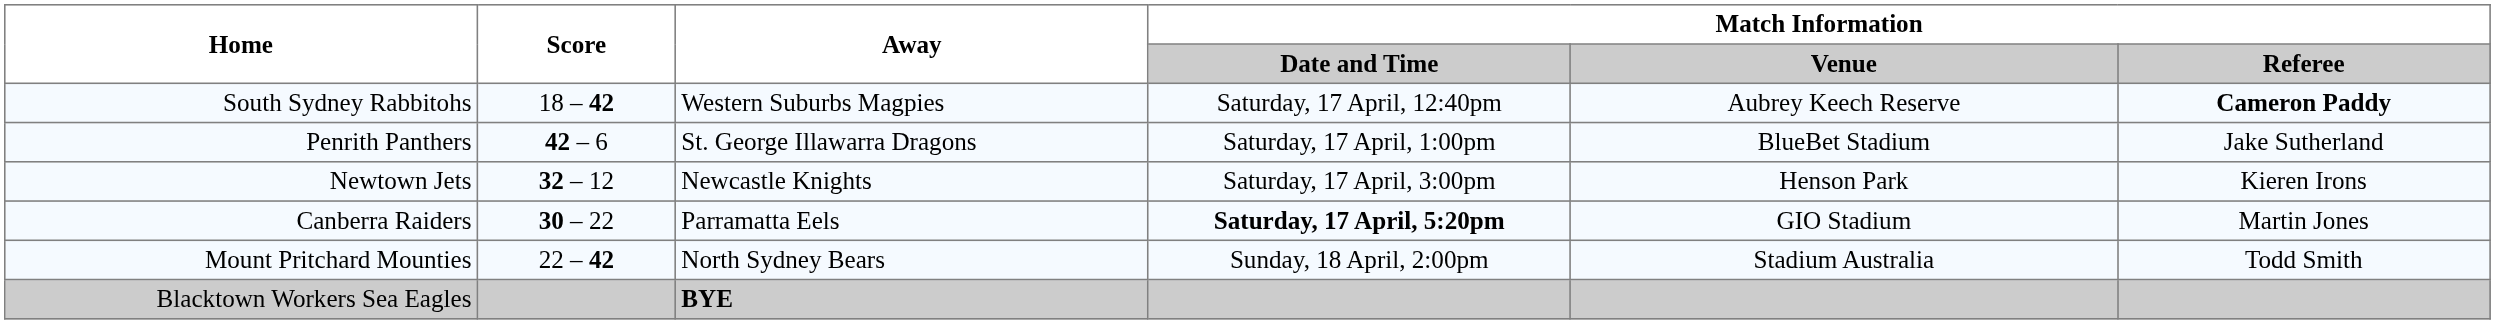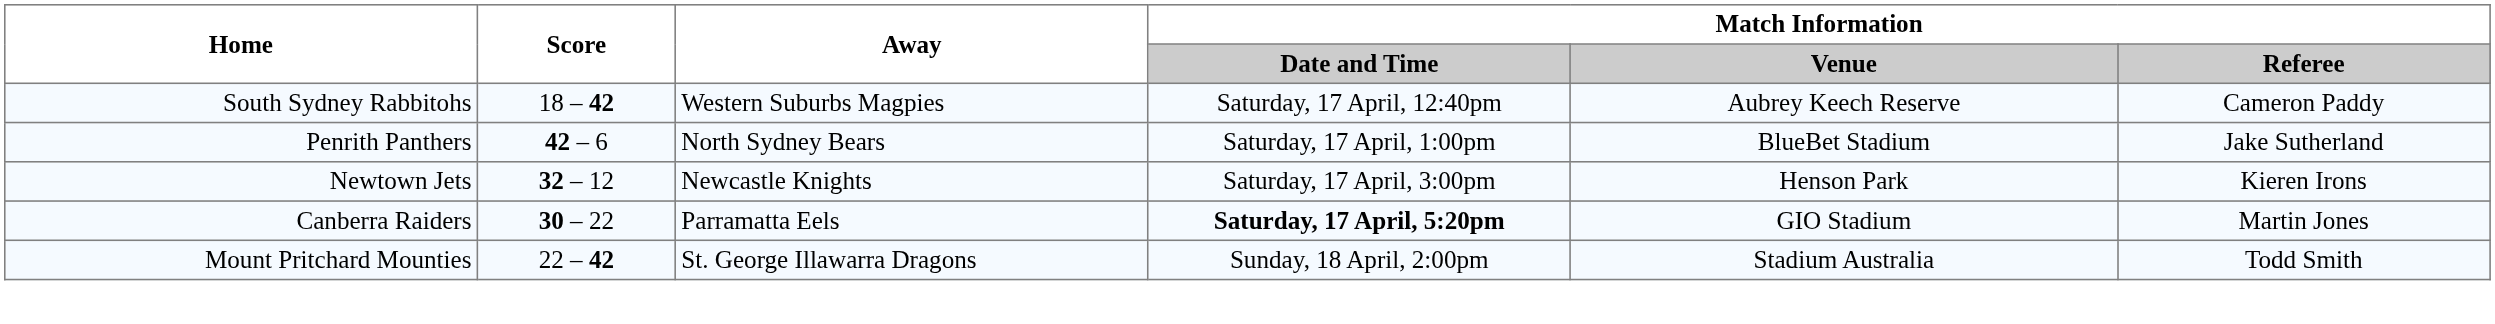South Sydney Rabbitohs | Match Information / Referee: bold -> normal
Penrith Panthers | Away: St. George Illawarra Dragons -> North Sydney Bears
Mount Pritchard Mounties | Away: North Sydney Bears -> St. George Illawarra Dragons
- row: Blacktown Workers Sea Eagles | BYE
